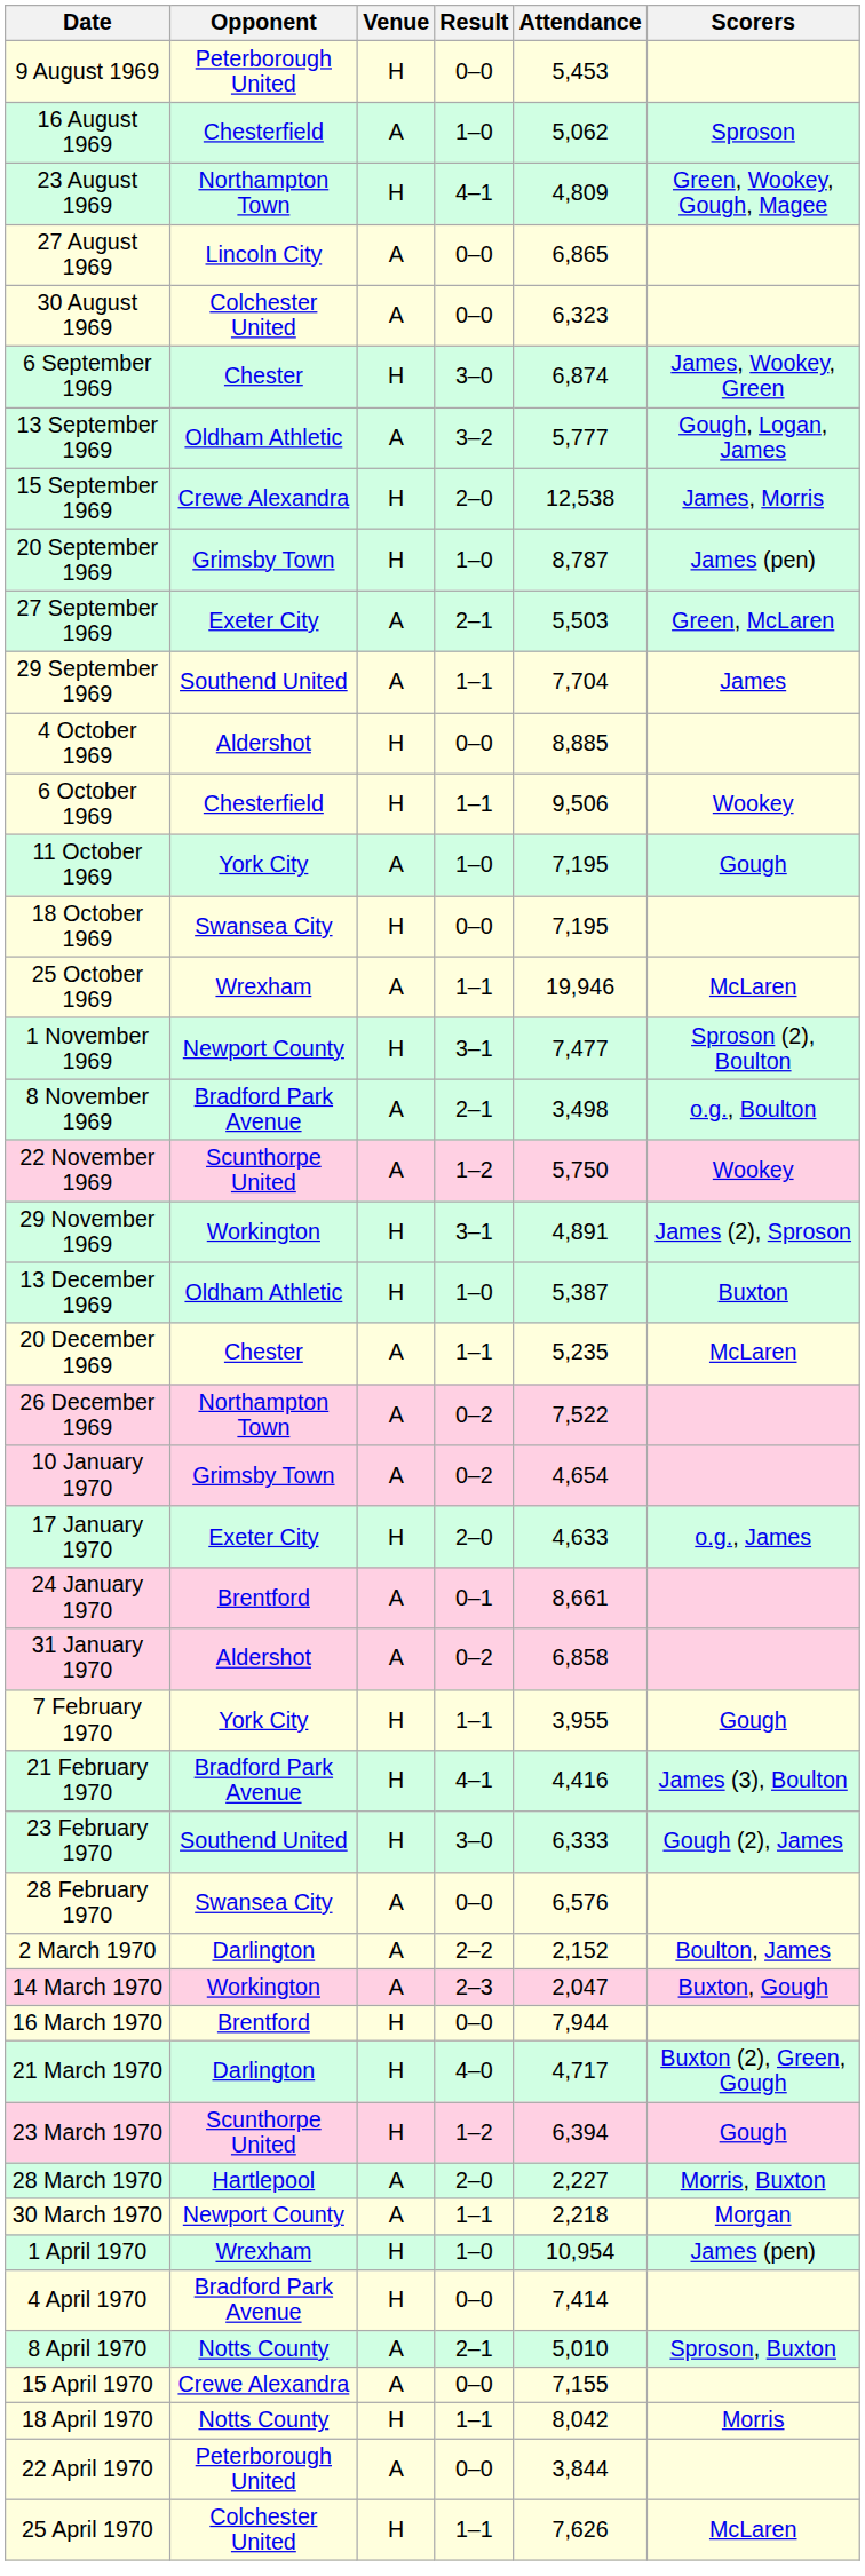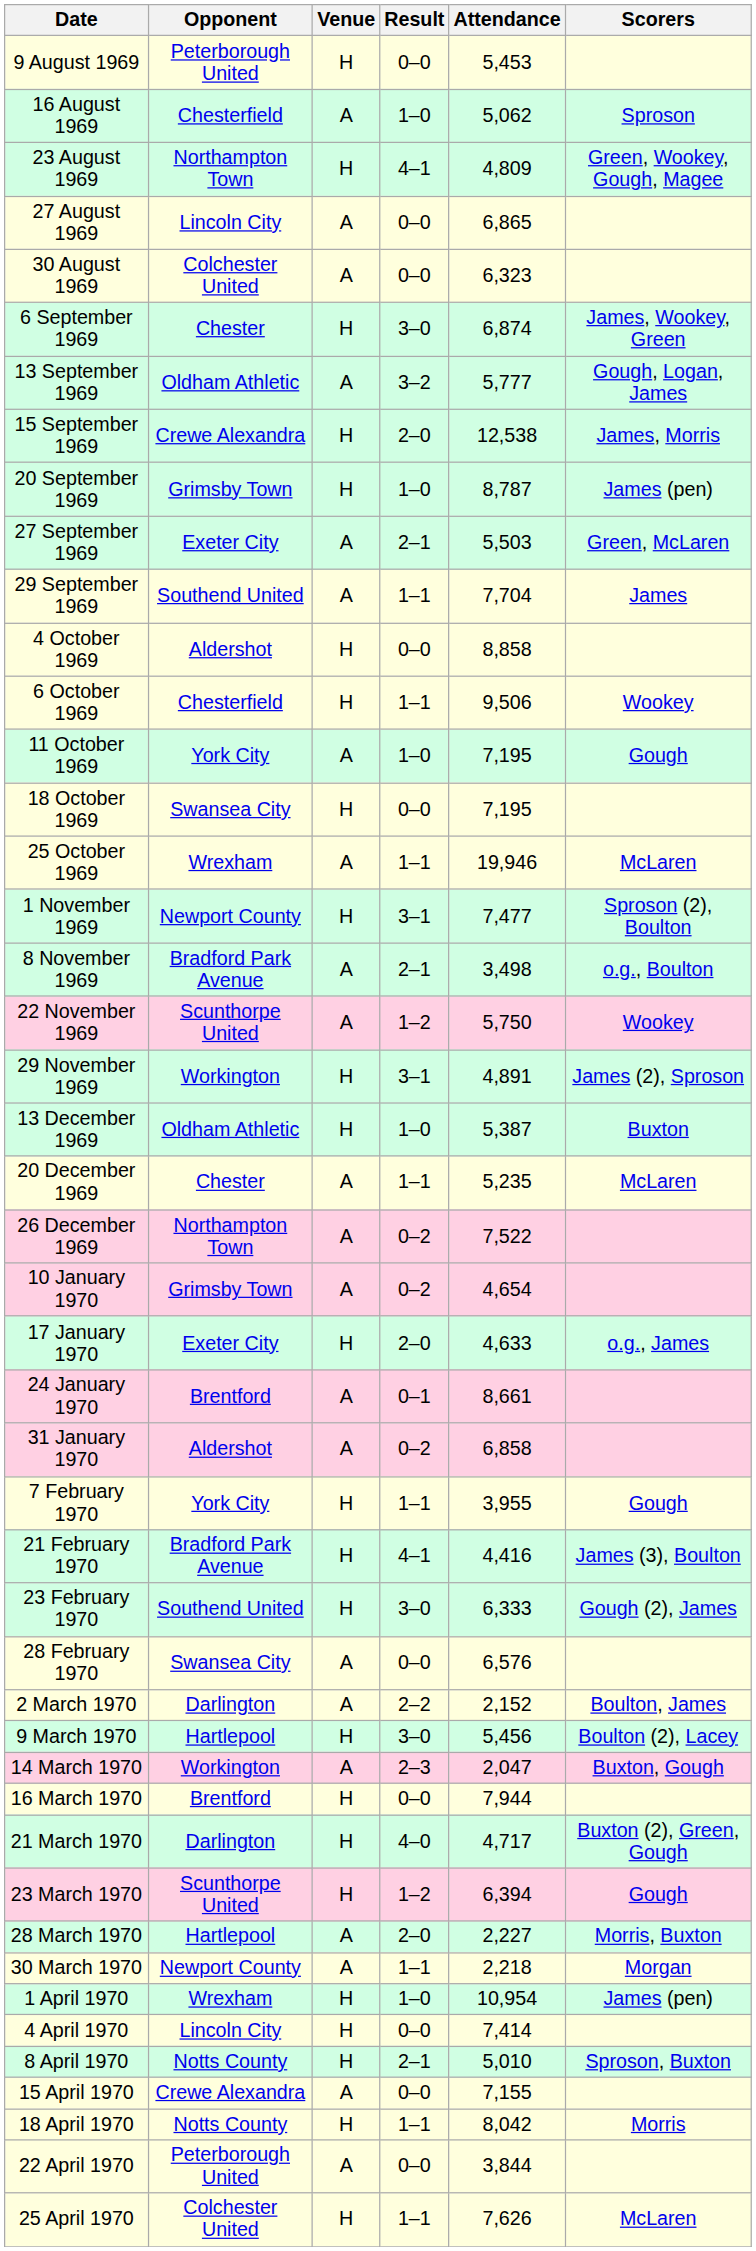4 October 1969 | Attendance: 8,885 -> 8,858
+ row: 9 March 1970 | Hartlepool | H | 3–0 | 5,456 | Boulton (2), Lacey
4 April 1970 | Opponent: Bradford Park Avenue -> Lincoln City
8 April 1970 | Venue: A -> H
